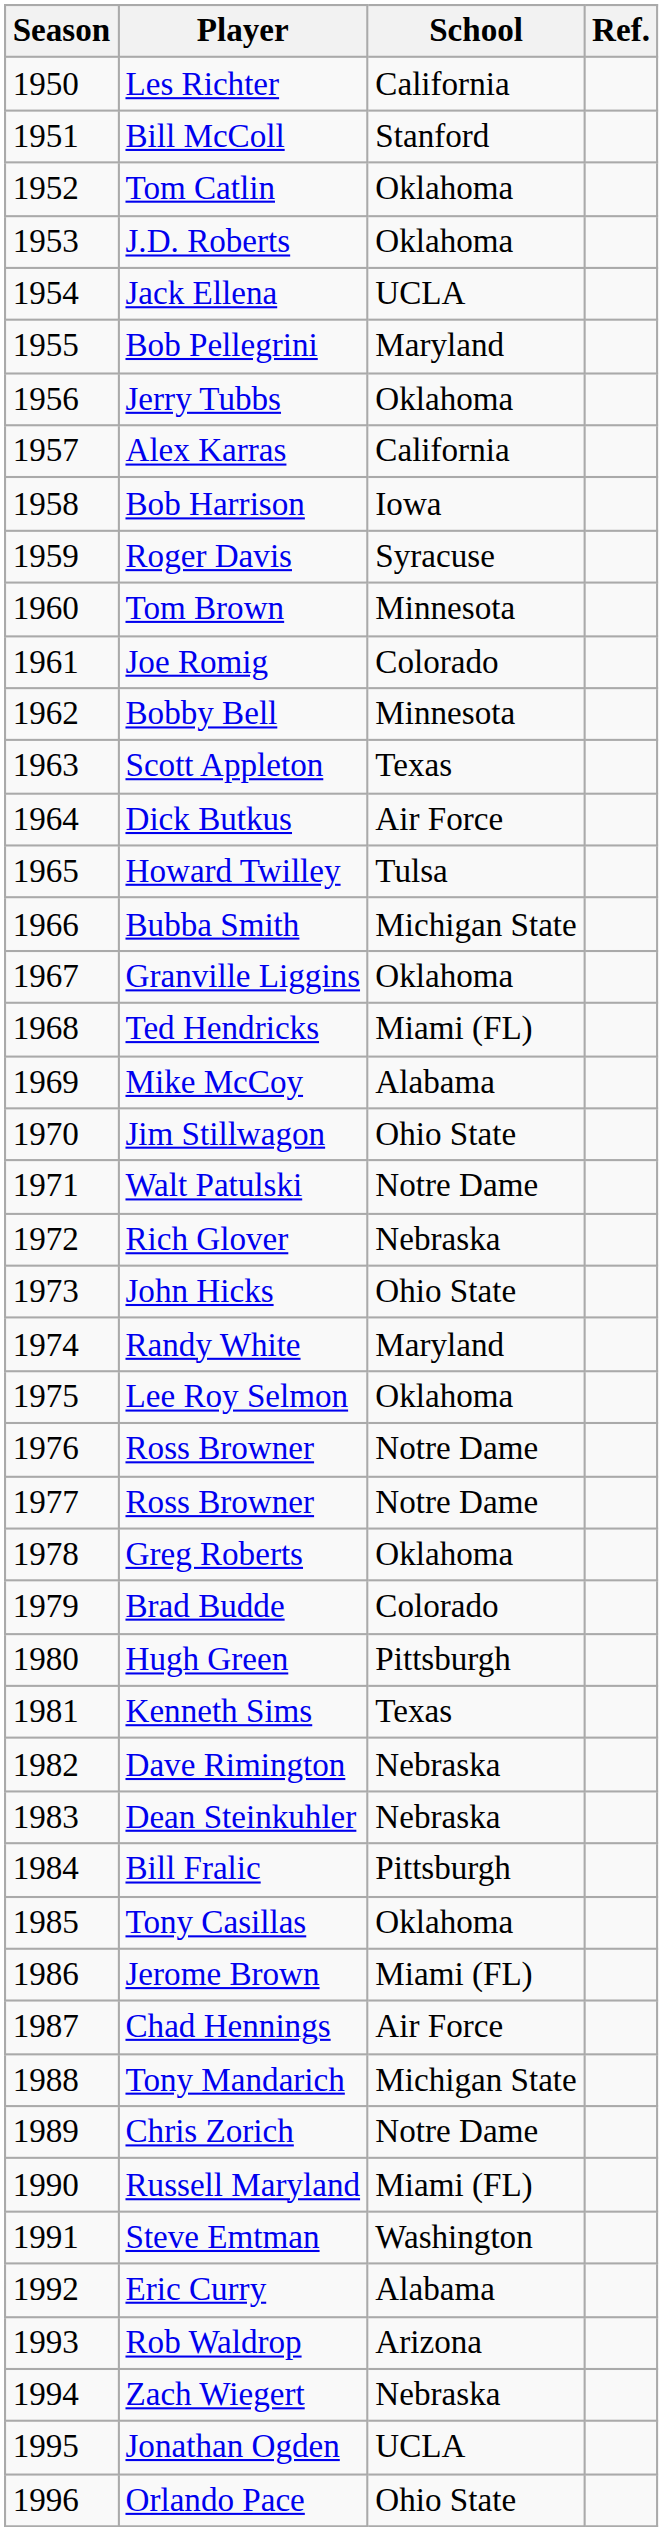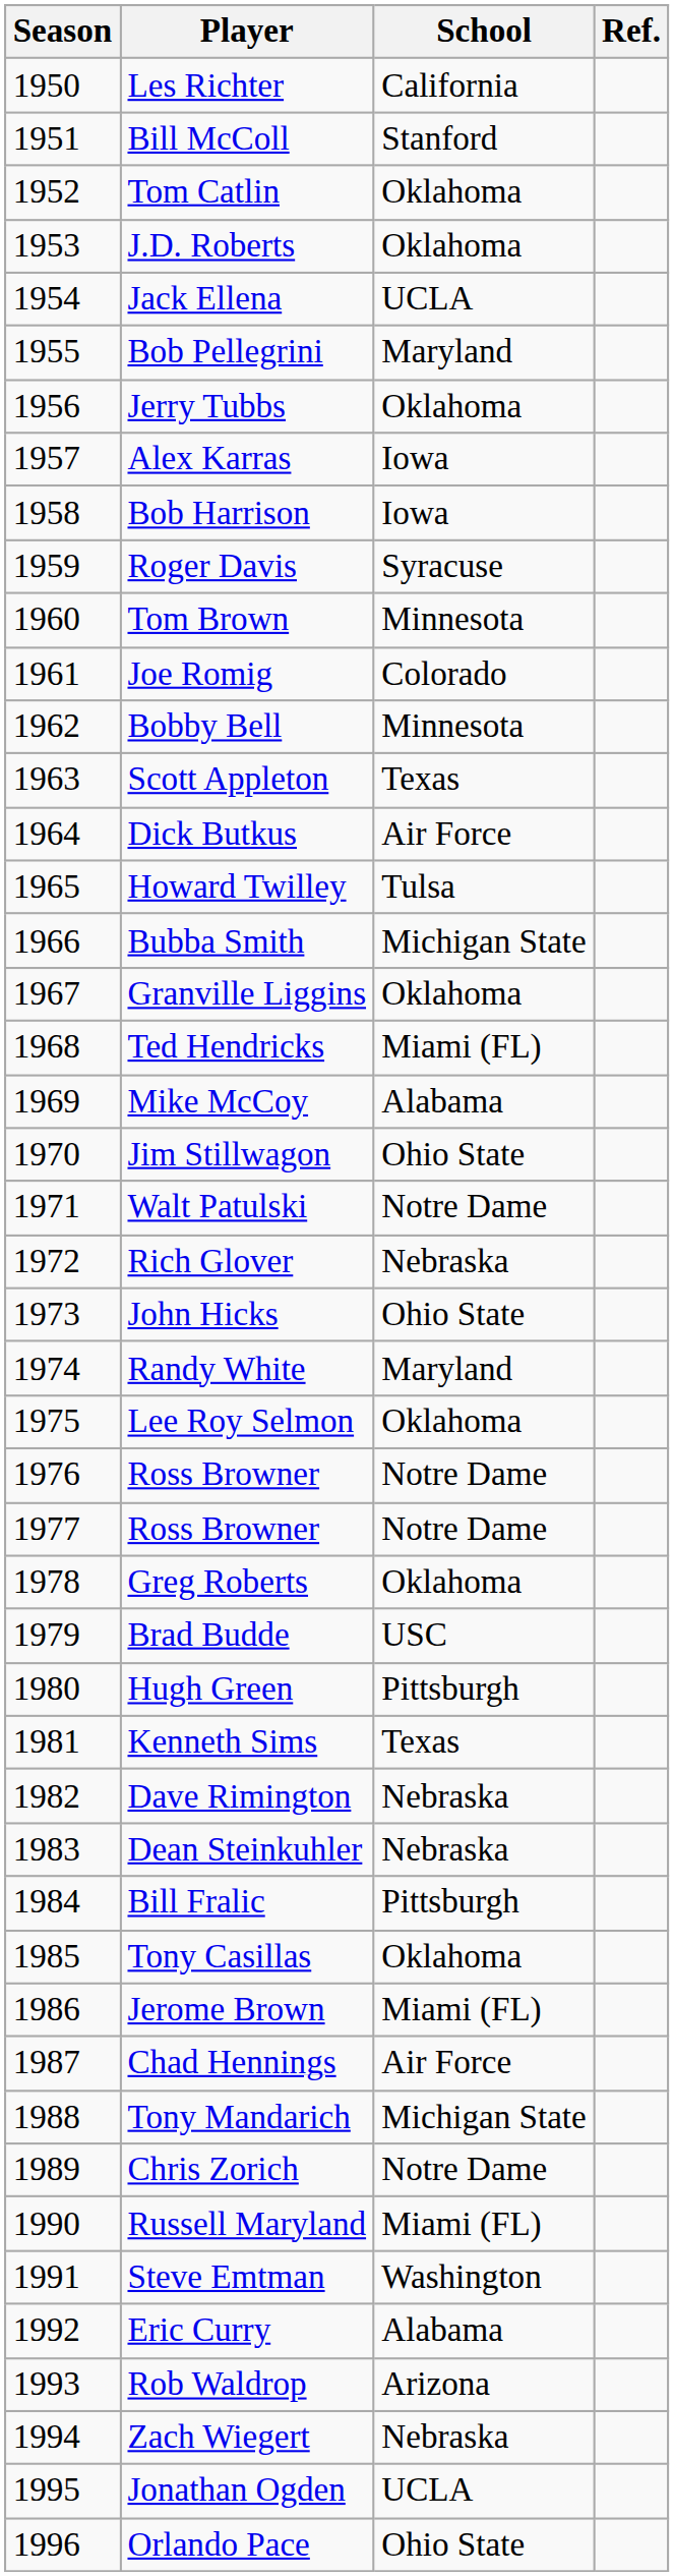Alex Karras | School: California -> Iowa
Brad Budde | School: Colorado -> USC
